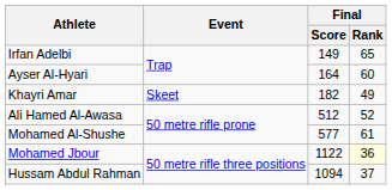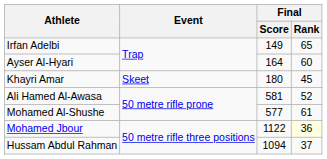Khayri Amar | Final / Score: 182 -> 180
Khayri Amar | Final / Rank: 49 -> 45
Ali Hamed Al-Awasa | Final / Score: 512 -> 581
